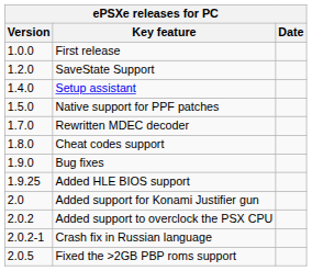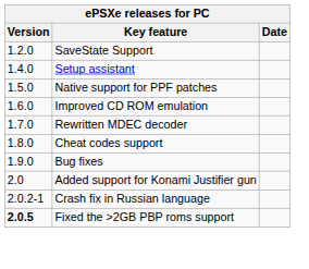- row: 1.0.0 | First release
+ row: 1.6.0 | Improved CD ROM emulation
- row: 1.9.25 | Added HLE BIOS support
- row: 2.0.2 | Added support to overclock the PSX CPU
Fixed the >2GB PBP roms support | Version: normal -> bold
